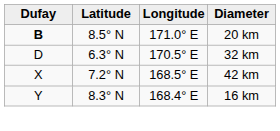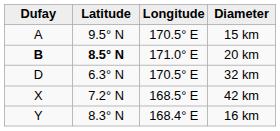+ row: A | 9.5° N | 170.5° E | 15 km
20 km | Latitude: normal -> bold
